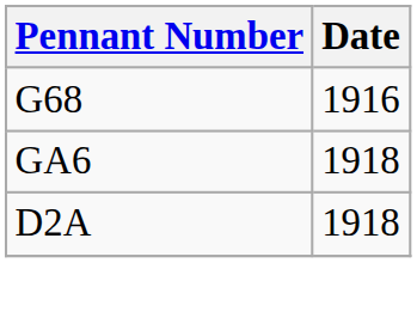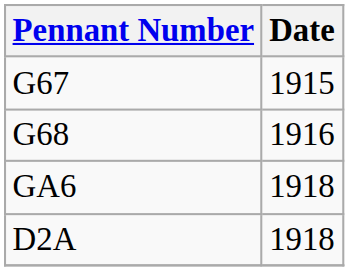+ row: G67 | 1915
